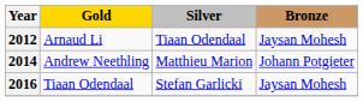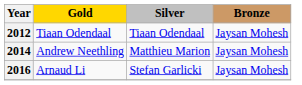2012 | Gold: Arnaud Li -> Tiaan Odendaal
2014 | Bronze: Johann Potgieter -> Jaysan Mohesh
2016 | Gold: Tiaan Odendaal -> Arnaud Li
